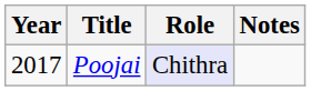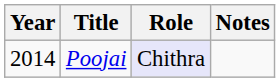Poojai | Year: 2017 -> 2014
